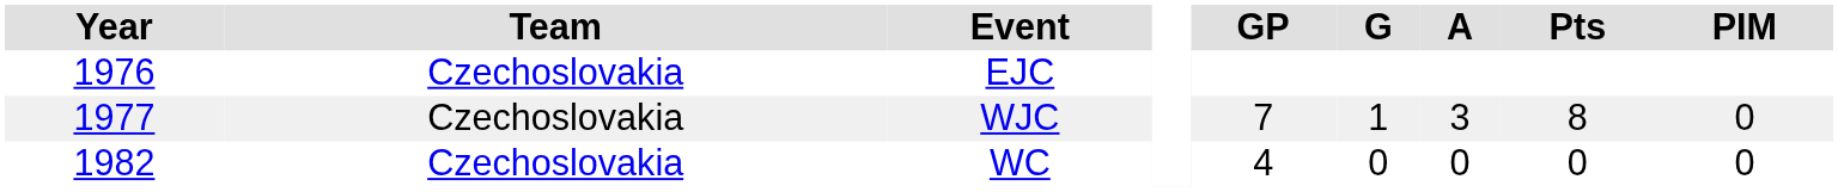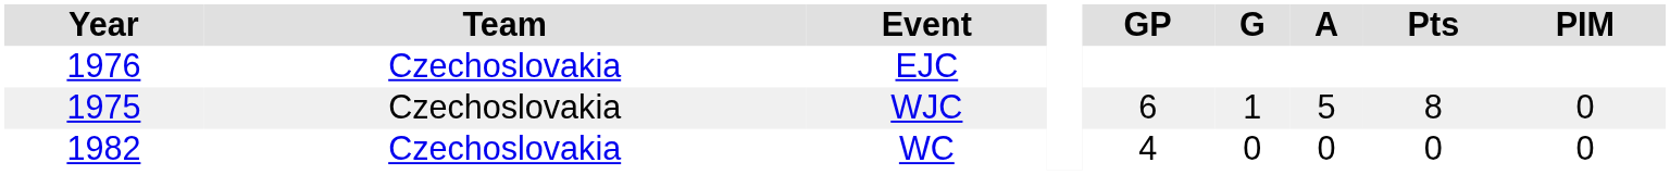WJC | Year: 1977 -> 1975
WJC | GP: 7 -> 6
WJC | A: 3 -> 5
